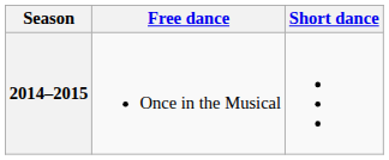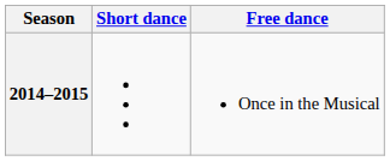columns swapped: Short dance <-> Free dance
